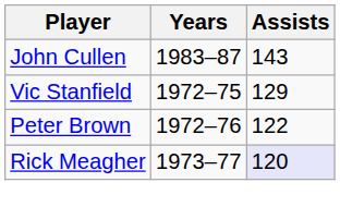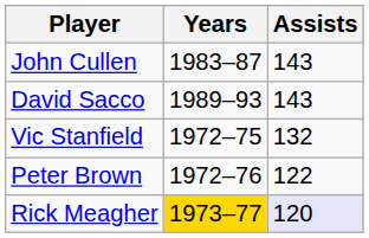+ row: David Sacco | 1989–93 | 143
Vic Stanfield | Assists: 129 -> 132
Rick Meagher | Years: no background -> gold background
